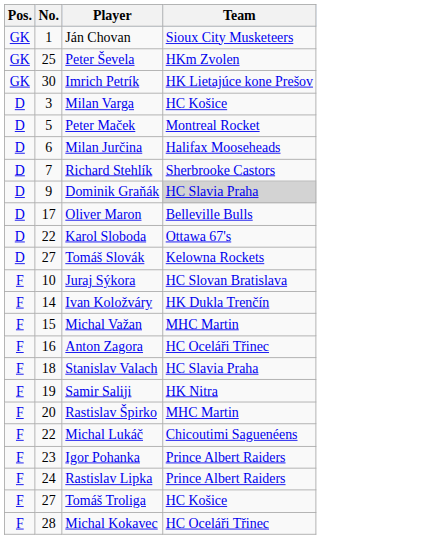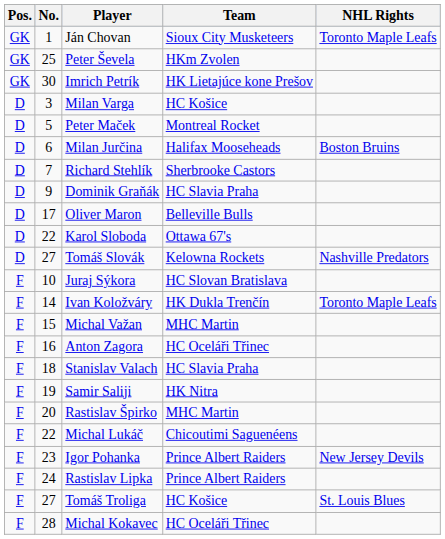+ column: NHL Rights | Toronto Maple Leafs | Boston Bruins | Nashville Predators | Toronto Maple Leafs | New Jersey Devils | St. Louis Blues
Dominik Graňák | Team: lightgrey background -> no background
